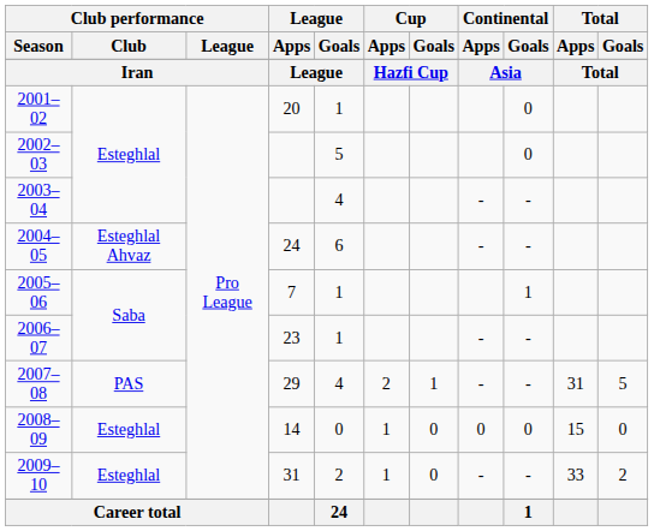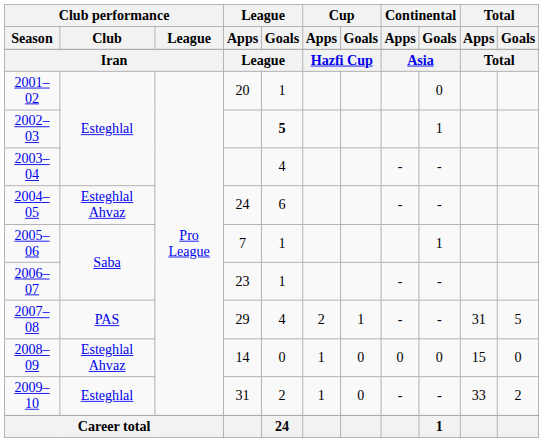2002–03 | League / Goals: normal -> bold
2002–03 | Continental / Goals: 0 -> 1
2008–09 | Club performance / Club: Esteghlal -> Esteghlal Ahvaz
